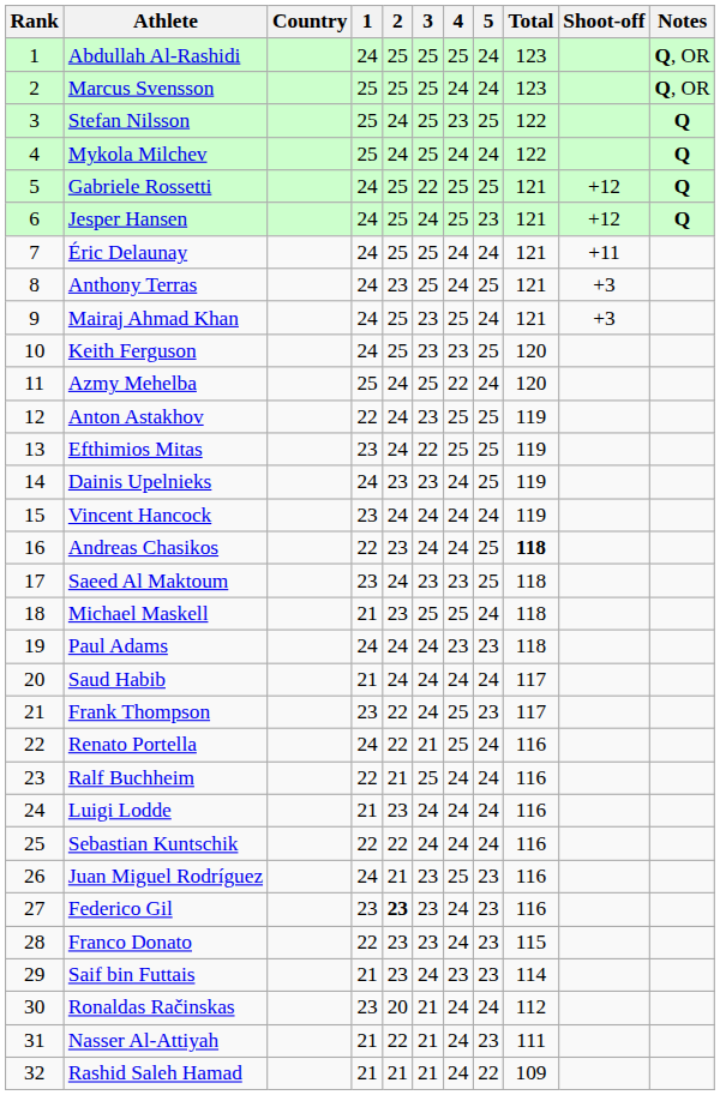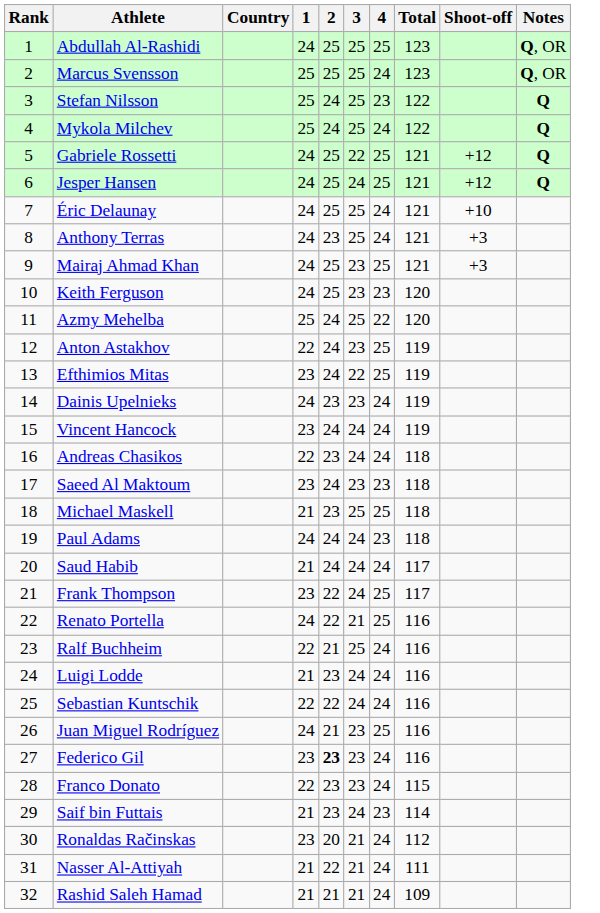- column: 5 | 24 | 24 | 25 | 24 | 25 | 23 | 24 | 25 | 24 | 25 | 24 | 25 | 25 | 25 | 24 | 25 | 25 | 24 | 23 | 24 | 23 | 24 | 24 | 24 | 24 | 23 | 23 | 23 | 23 | 24 | 23 | 22
Éric Delaunay | Shoot-off: +11 -> +10
Andreas Chasikos | Total: bold -> normal
